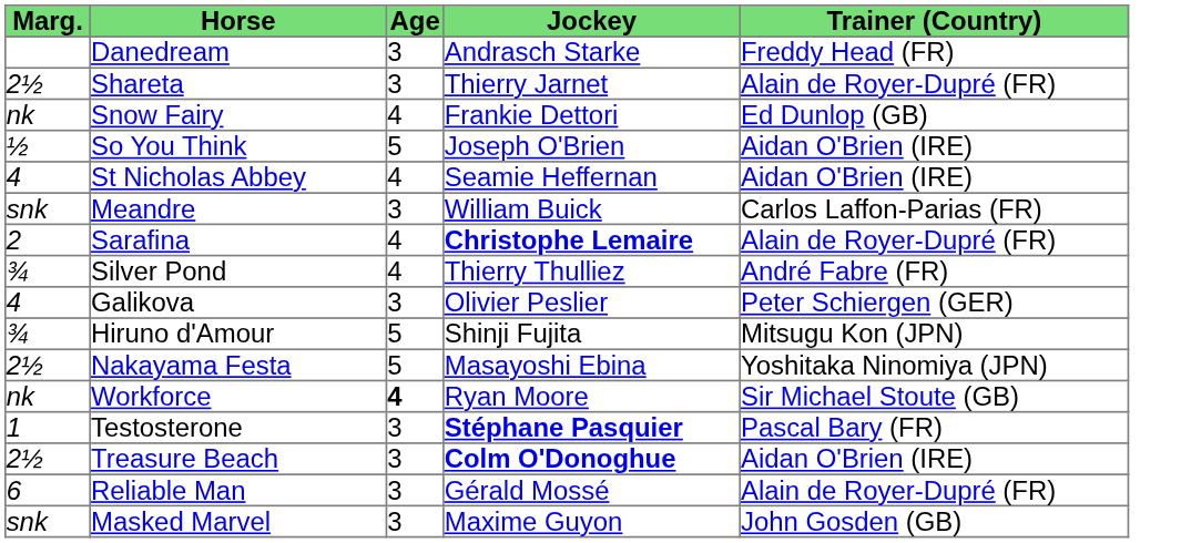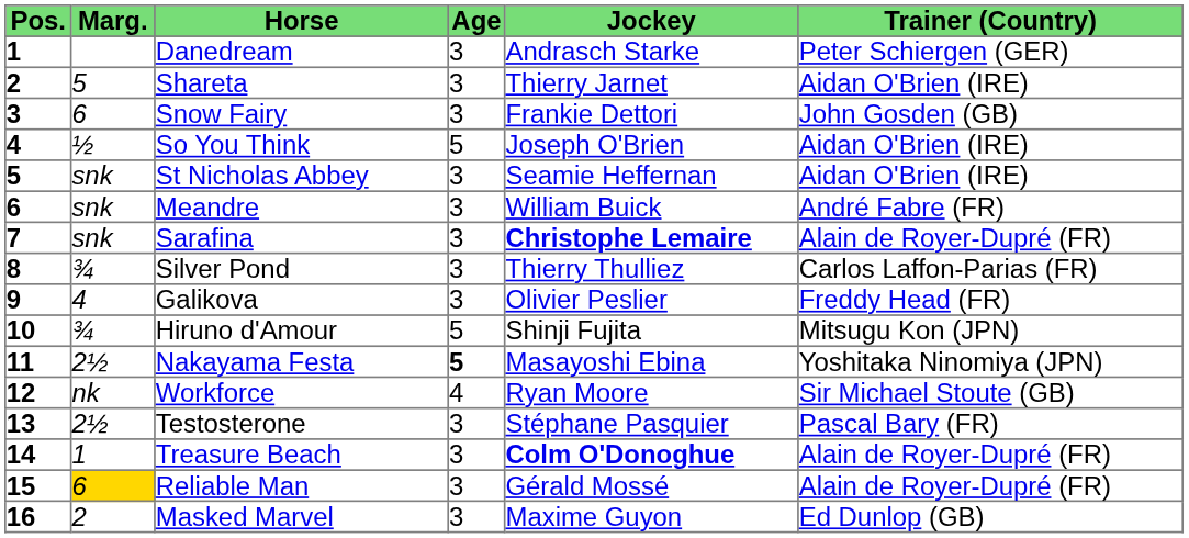+ column: Pos. | 1 | 2 | 3 | 4 | 5 | 6 | 7 | 8 | 9 | 10 | 11 | 12 | 13 | 14 | 15 | 16
Danedream | Trainer (Country): Freddy Head (FR) -> Peter Schiergen (GER)
Shareta | Marg.: 2½ -> 5
Shareta | Trainer (Country): Alain de Royer-Dupré (FR) -> Aidan O'Brien (IRE)
Snow Fairy | Marg.: nk -> 6
Snow Fairy | Age: 4 -> 3
Snow Fairy | Trainer (Country): Ed Dunlop (GB) -> John Gosden (GB)
St Nicholas Abbey | Marg.: 4 -> snk
St Nicholas Abbey | Age: 4 -> 3
Meandre | Trainer (Country): Carlos Laffon-Parias (FR) -> André Fabre (FR)
Sarafina | Marg.: 2 -> snk
Sarafina | Age: 4 -> 3
Silver Pond | Age: 4 -> 3
Silver Pond | Trainer (Country): André Fabre (FR) -> Carlos Laffon-Parias (FR)
Galikova | Trainer (Country): Peter Schiergen (GER) -> Freddy Head (FR)
Nakayama Festa | Age: normal -> bold
Workforce | Age: bold -> normal
Testosterone | Marg.: 1 -> 2½
Testosterone | Jockey: bold -> normal
Treasure Beach | Marg.: 2½ -> 1
Treasure Beach | Trainer (Country): Aidan O'Brien (IRE) -> Alain de Royer-Dupré (FR)
Reliable Man | Marg.: no background -> gold background
Masked Marvel | Marg.: snk -> 2
Masked Marvel | Trainer (Country): John Gosden (GB) -> Ed Dunlop (GB)
